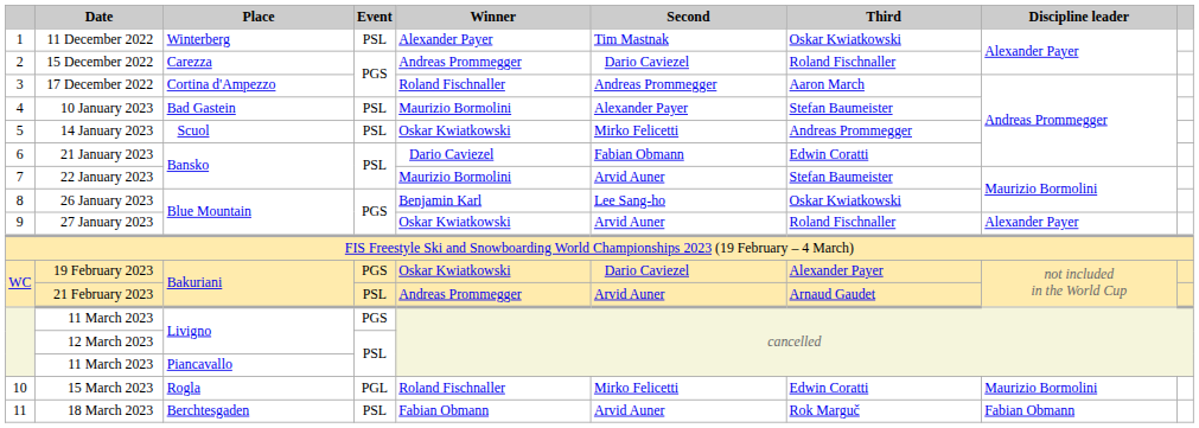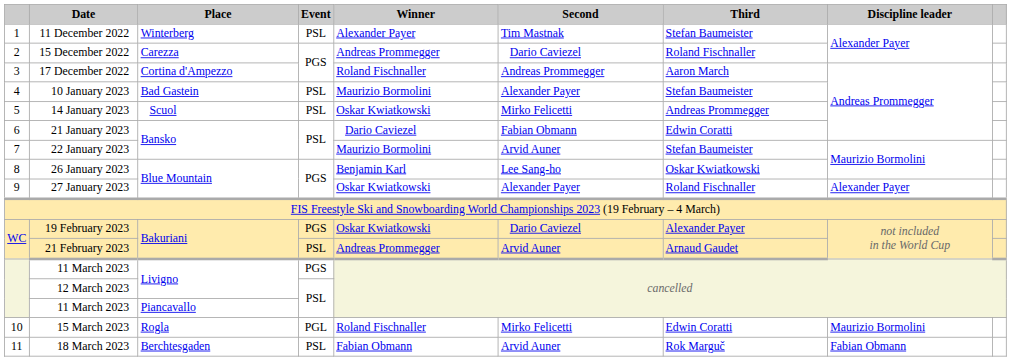11 December 2022 | Third: Oskar Kwiatkowski -> Stefan Baumeister
27 January 2023 | Second: Arvid Auner -> Alexander Payer
